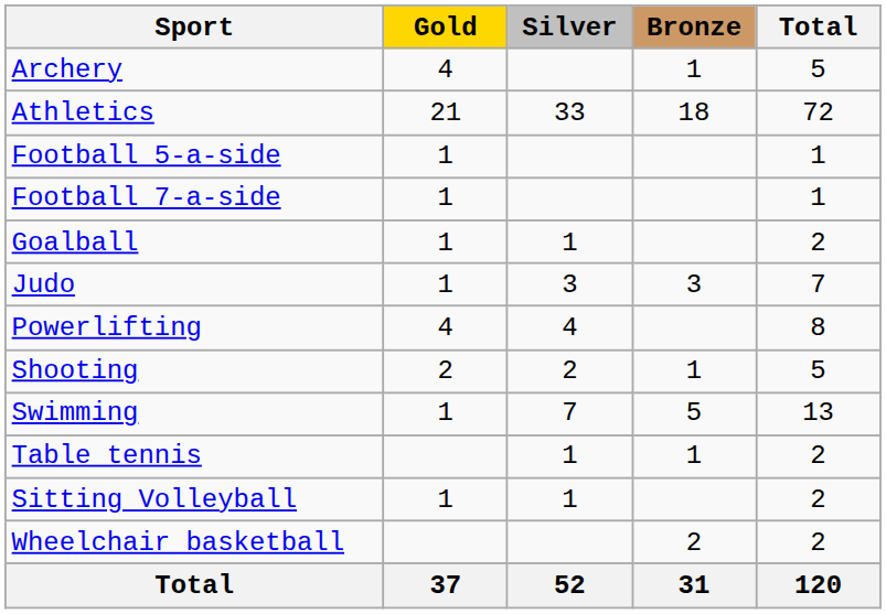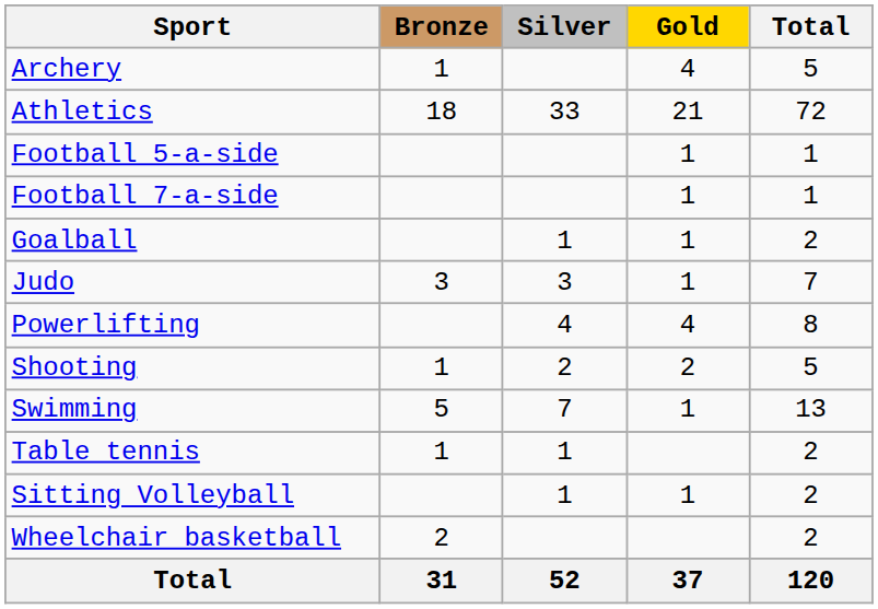columns swapped: Gold <-> Bronze
